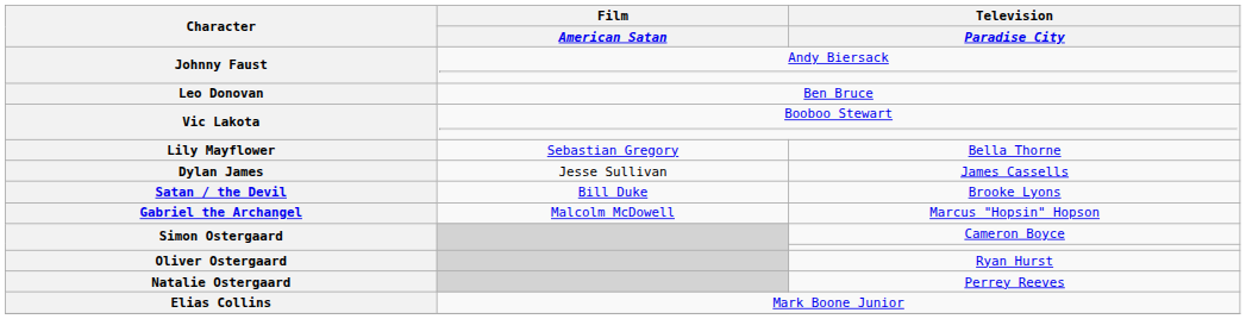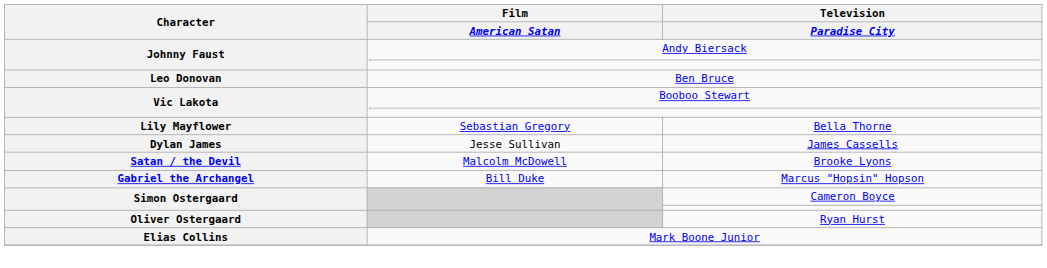Satan / the Devil | Film / American Satan: Bill Duke -> Malcolm McDowell
Gabriel the Archangel | Film / American Satan: Malcolm McDowell -> Bill Duke
- row: Natalie Ostergaard | Perrey Reeves
